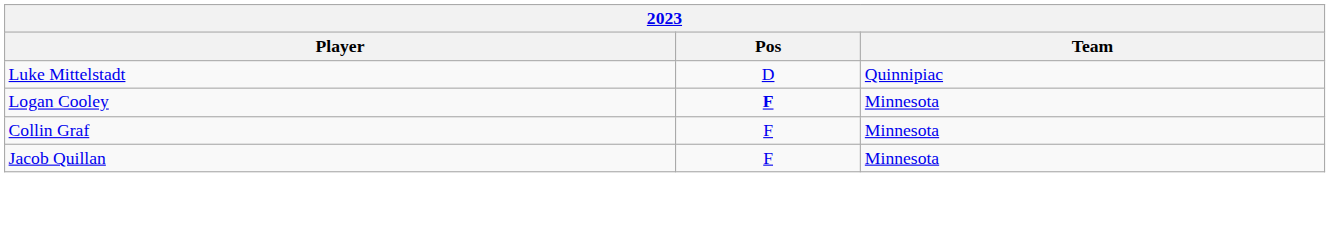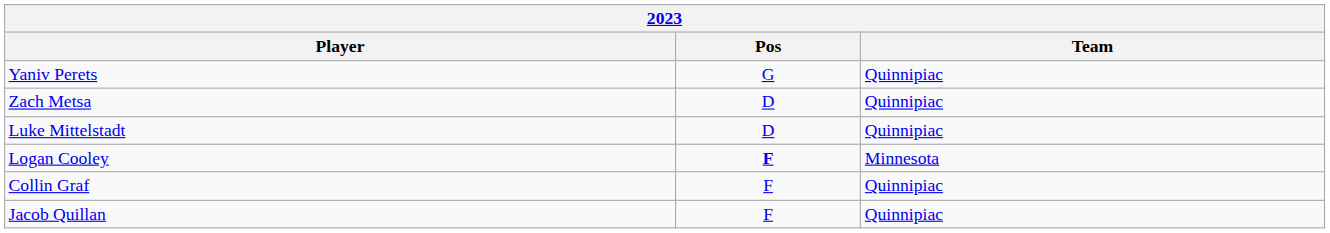+ row: Yaniv Perets | G | Quinnipiac
+ row: Zach Metsa | D | Quinnipiac
Collin Graf | Team: Minnesota -> Quinnipiac
Jacob Quillan | Team: Minnesota -> Quinnipiac
